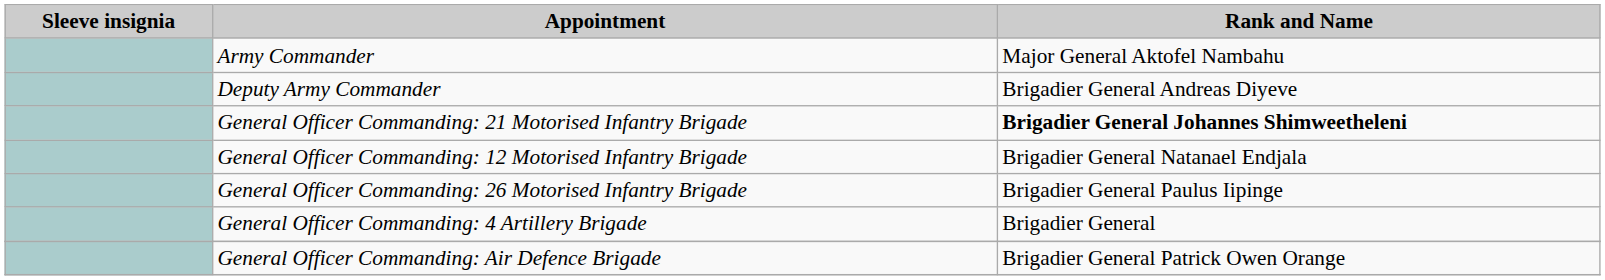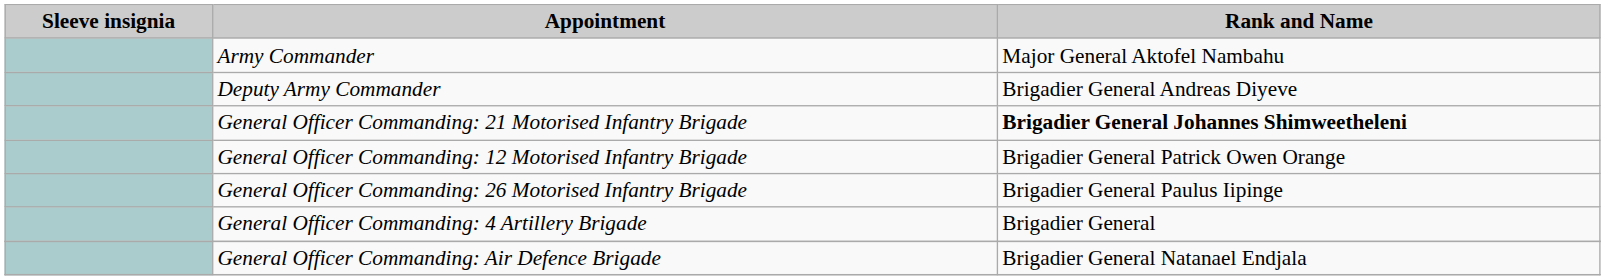General Officer Commanding: 12 Motorised Infantry Brigade | Rank and Name: Brigadier General Natanael Endjala -> Brigadier General Patrick Owen Orange
General Officer Commanding: Air Defence Brigade | Rank and Name: Brigadier General Patrick Owen Orange -> Brigadier General Natanael Endjala
